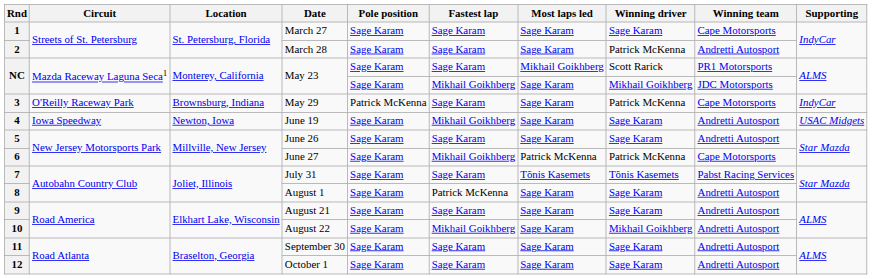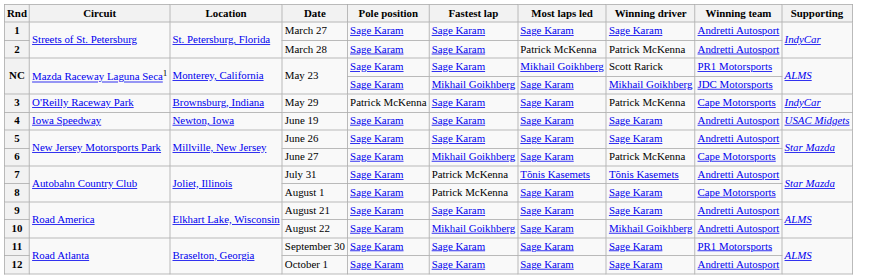1 | Winning team: Cape Motorsports -> Andretti Autosport
2 | Most laps led: Sage Karam -> Patrick McKenna
4 | Fastest lap: Mikhail Goikhberg -> Sage Karam
6 | Most laps led: Patrick McKenna -> Sage Karam
7 | Fastest lap: Sage Karam -> Patrick McKenna
7 | Winning team: Pabst Racing Services -> Andretti Autosport
8 | Winning team: Andretti Autosport -> Cape Motorsports
11 | Winning team: Andretti Autosport -> PR1 Motorsports
